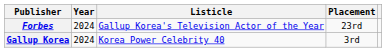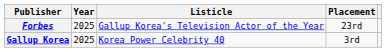Forbes | Year: 2024 -> 2025
Gallup Korea | Year: 2024 -> 2025
